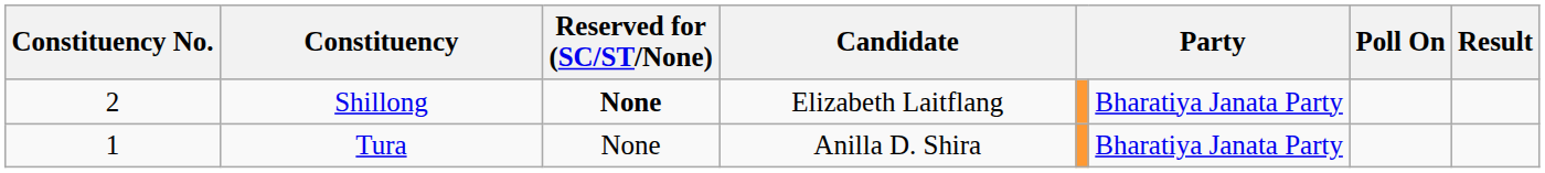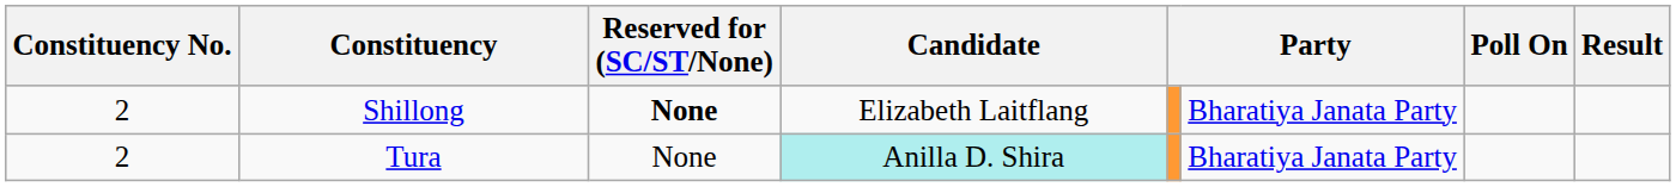Tura | Constituency No.: 1 -> 2
Tura | Candidate: no background -> paleturquoise background
